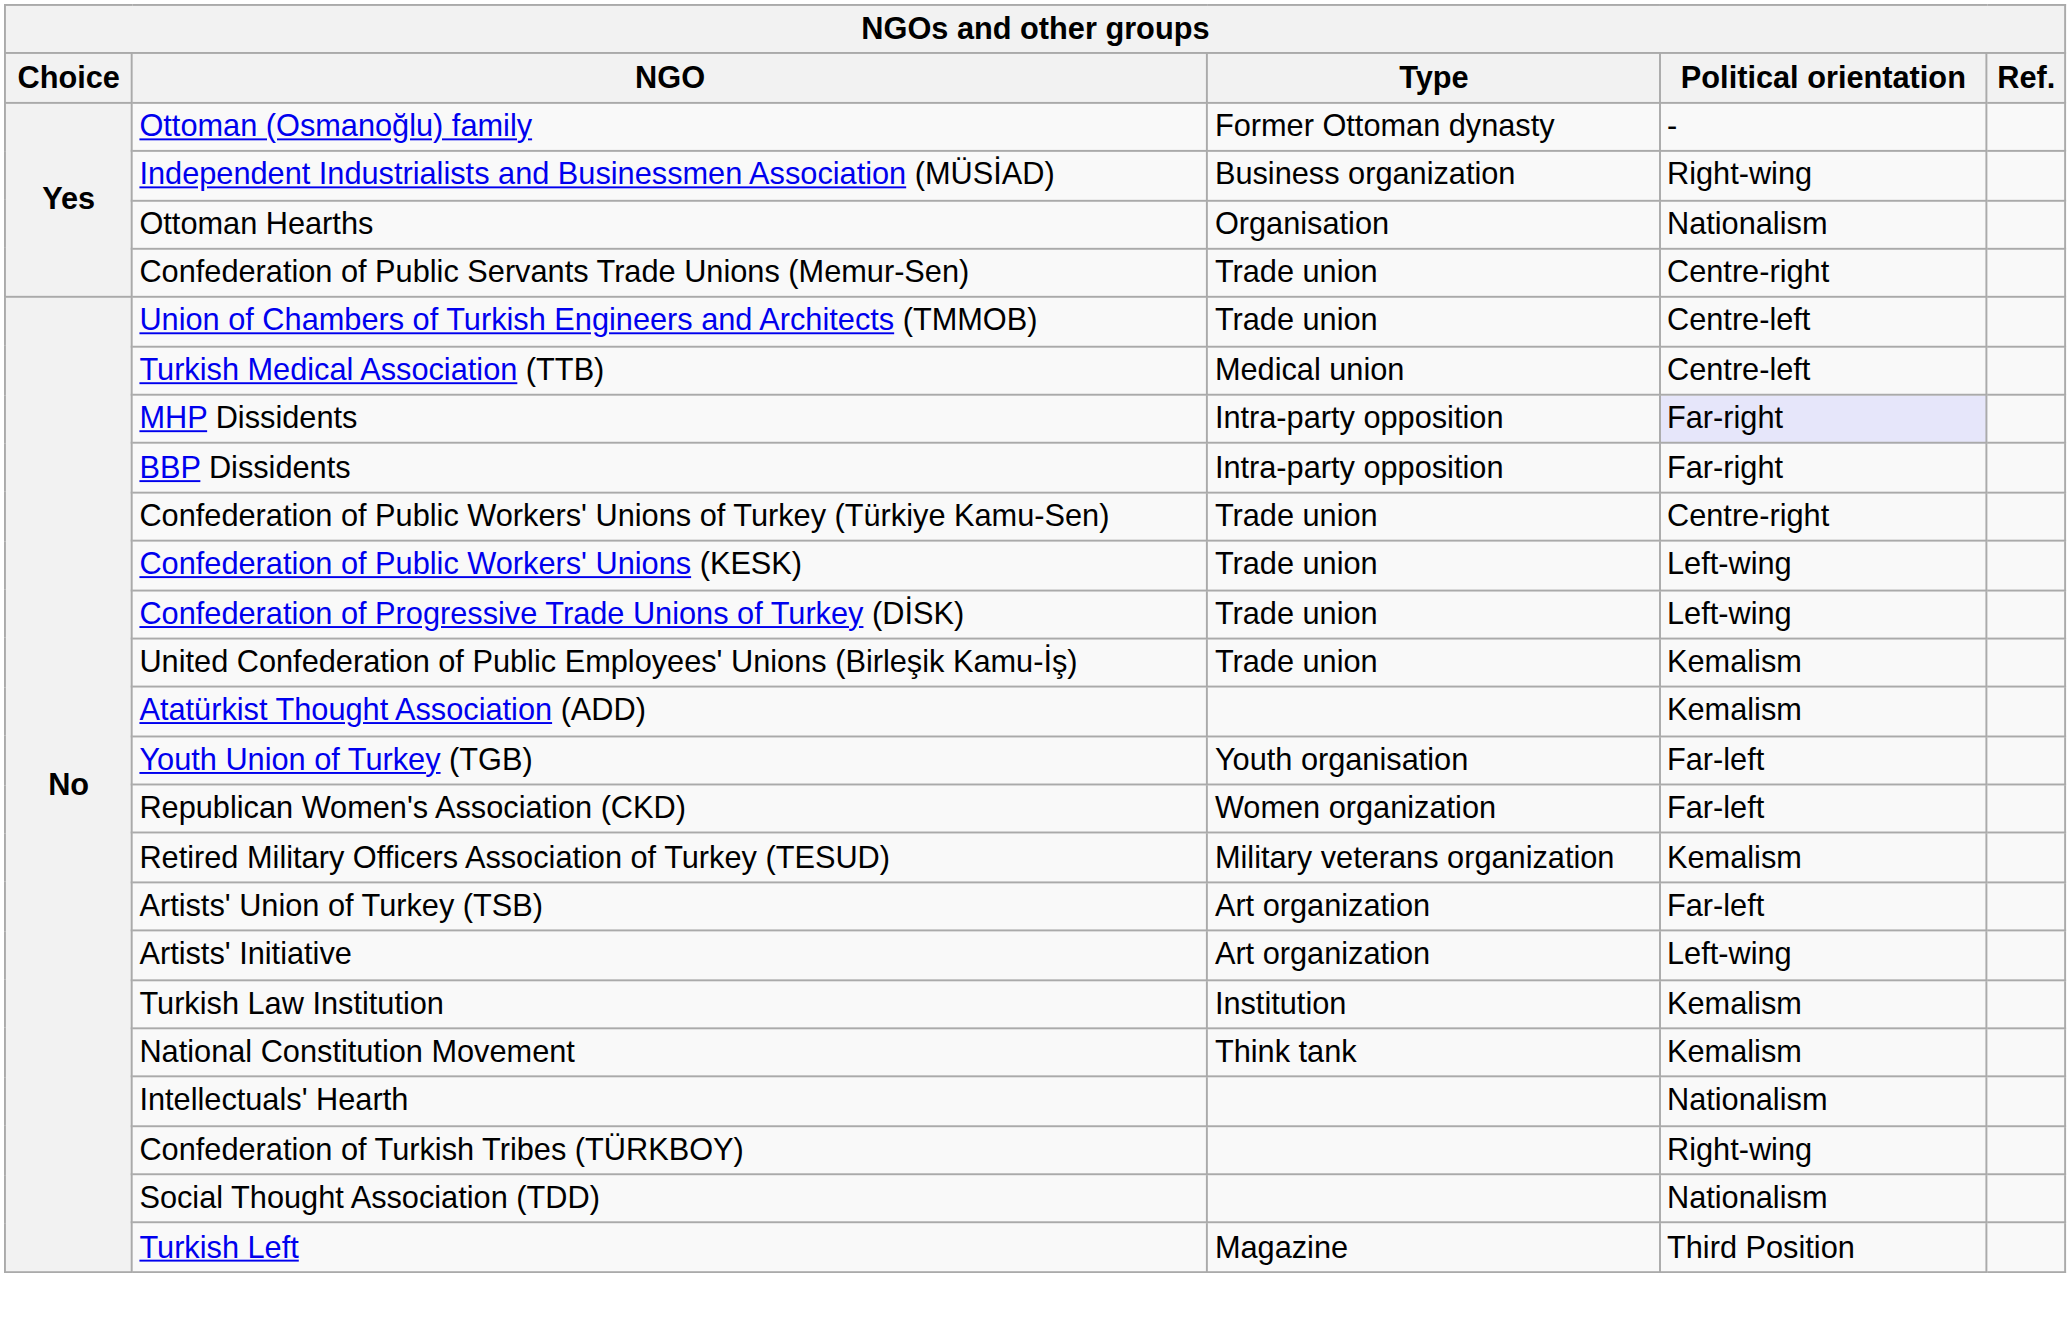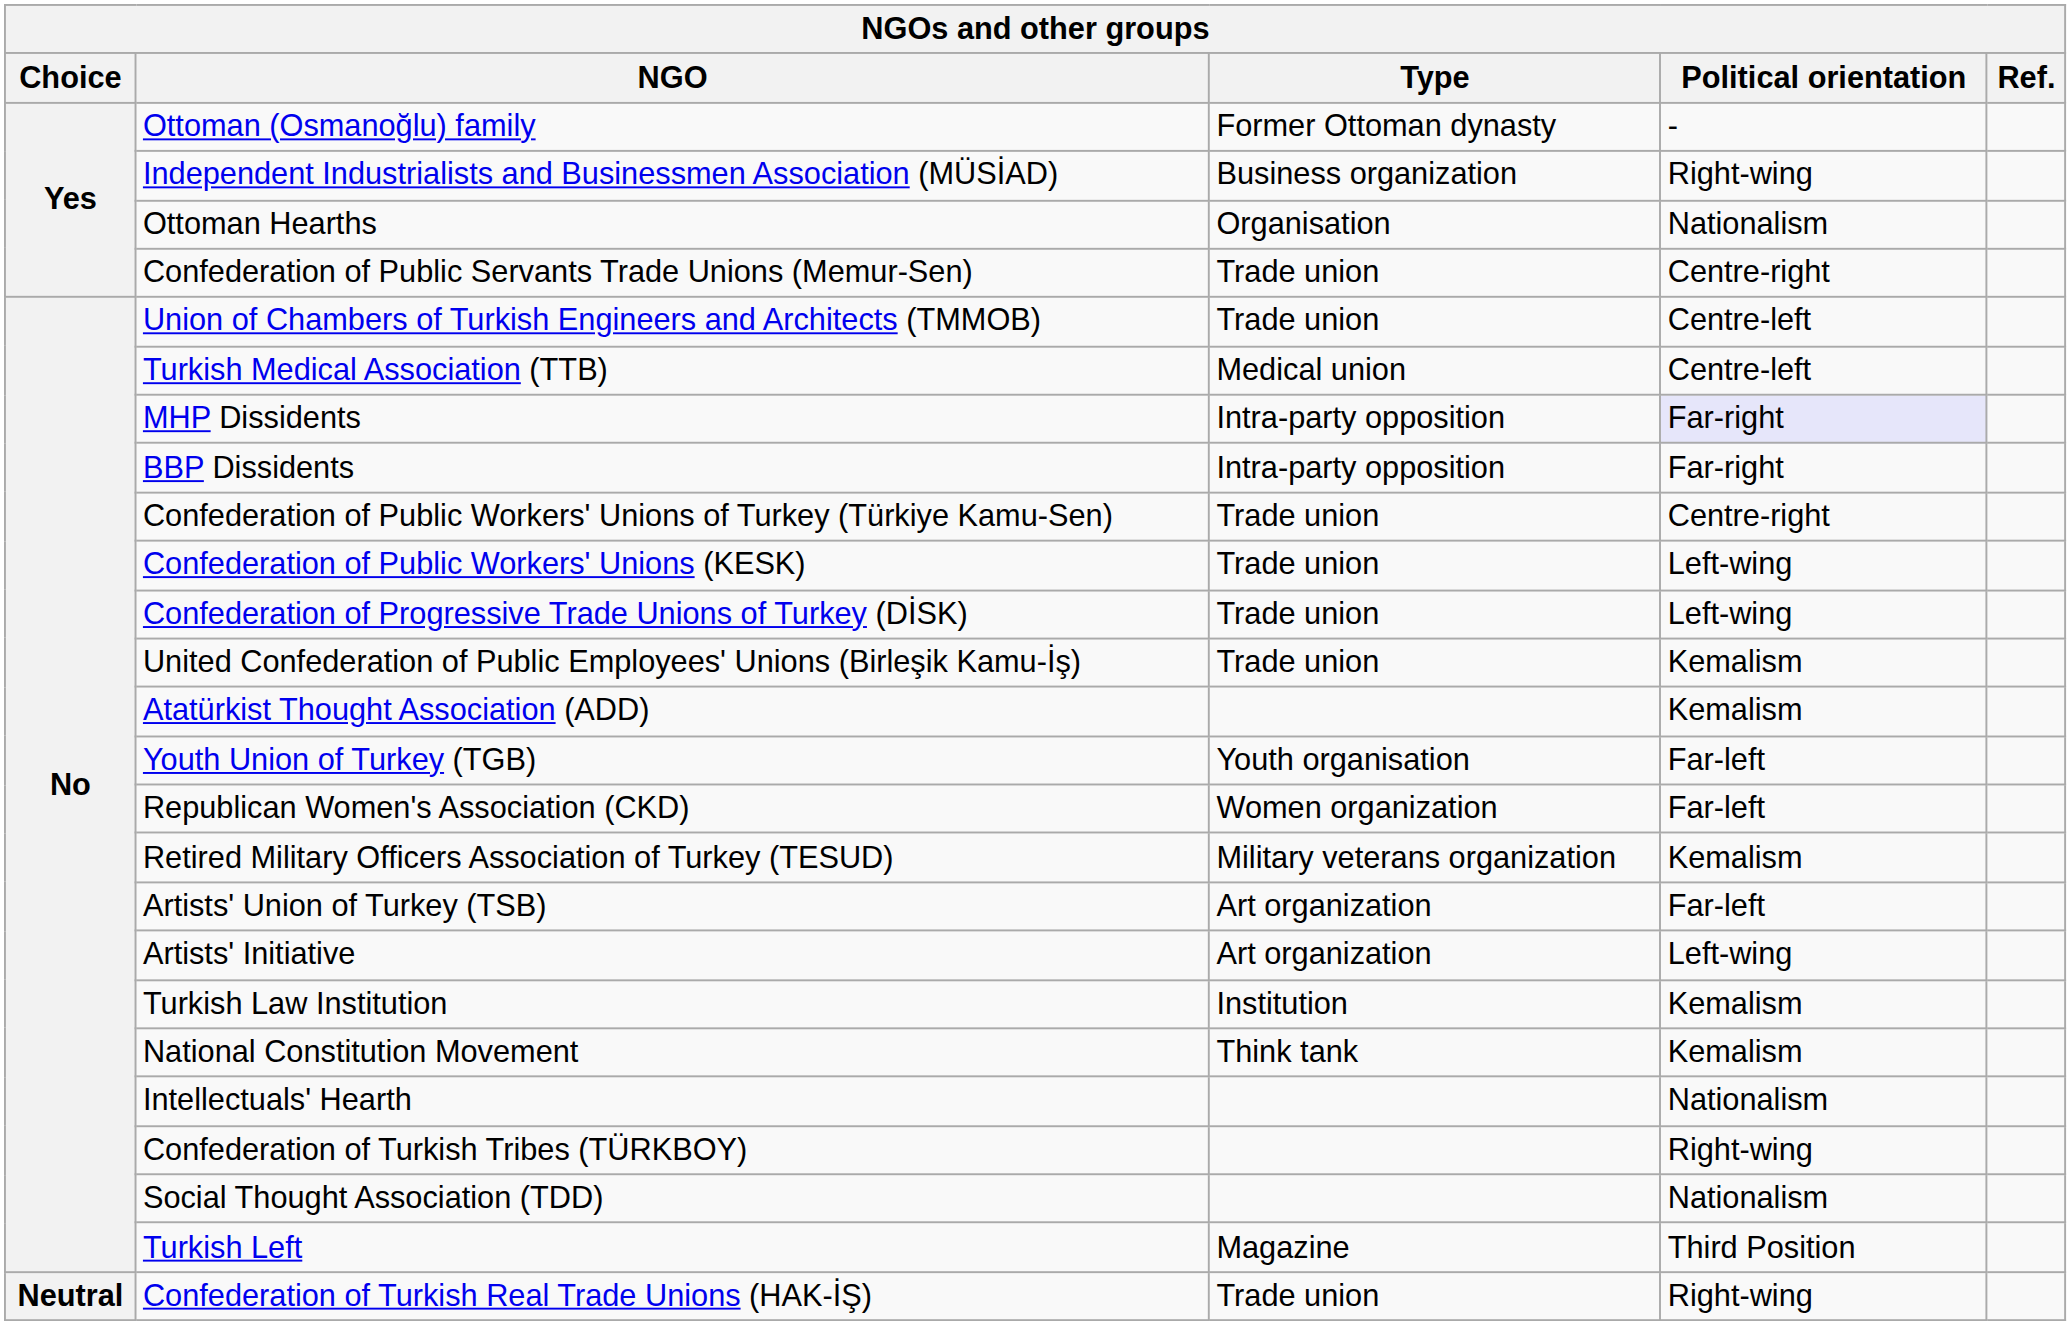+ row: Neutral | Confederation of Turkish Real Trade Unions (HAK-İŞ) | Trade union | Right-wing
